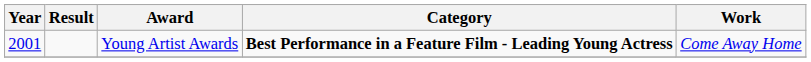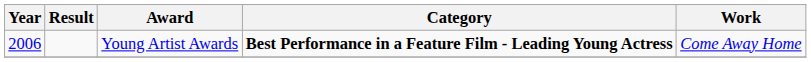Young Artist Awards | Year: 2001 -> 2006
